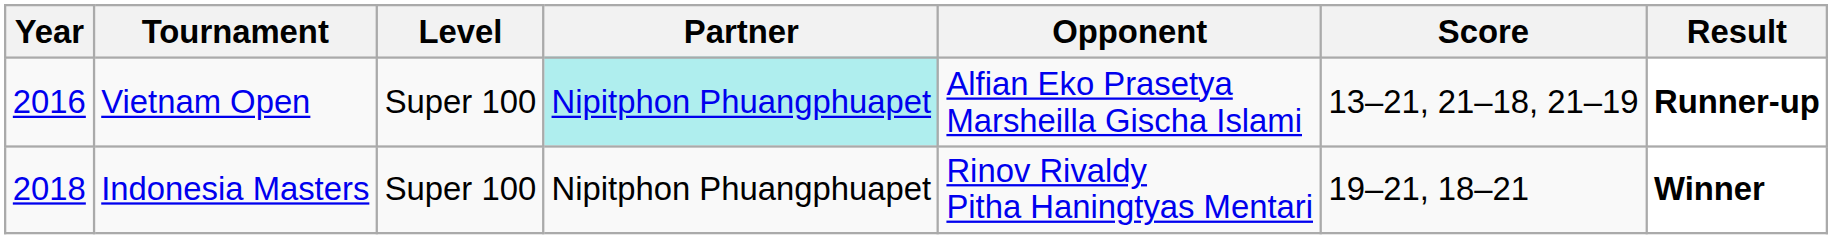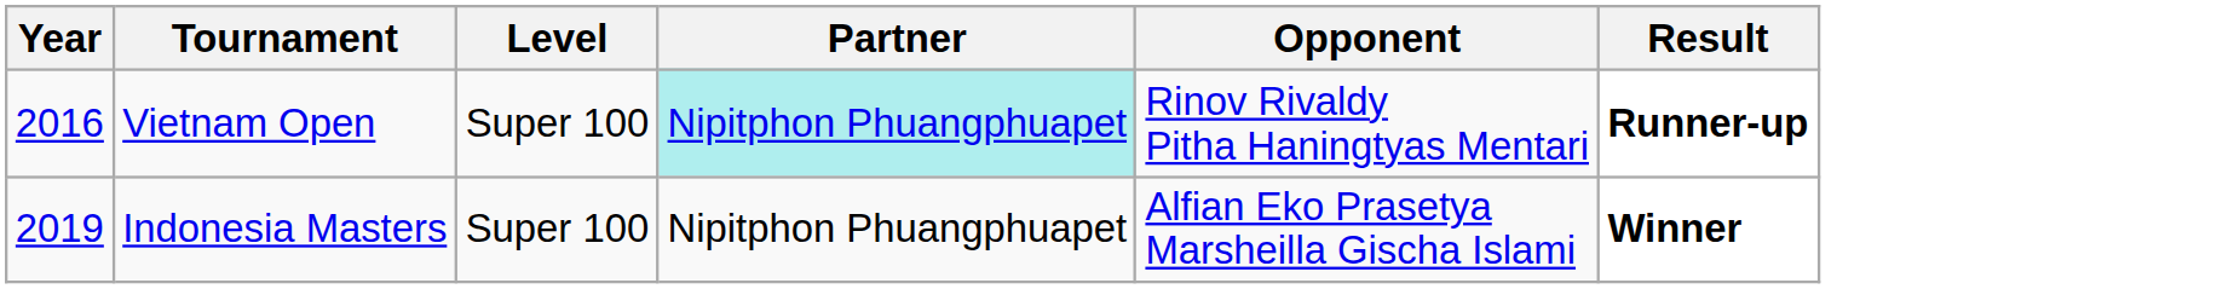- column: Score | 13–21, 21–18, 21–19 | 19–21, 18–21
Vietnam Open | Opponent: Alfian Eko Prasetya Marsheilla Gischa Islami -> Rinov Rivaldy Pitha Haningtyas Mentari
Indonesia Masters | Year: 2018 -> 2019
Indonesia Masters | Opponent: Rinov Rivaldy Pitha Haningtyas Mentari -> Alfian Eko Prasetya Marsheilla Gischa Islami
